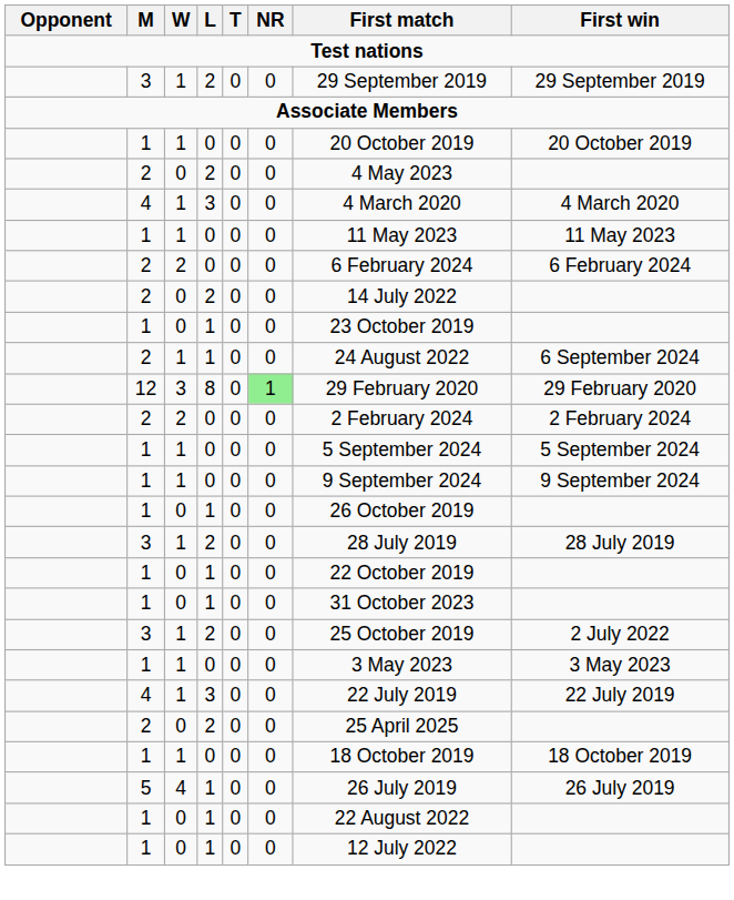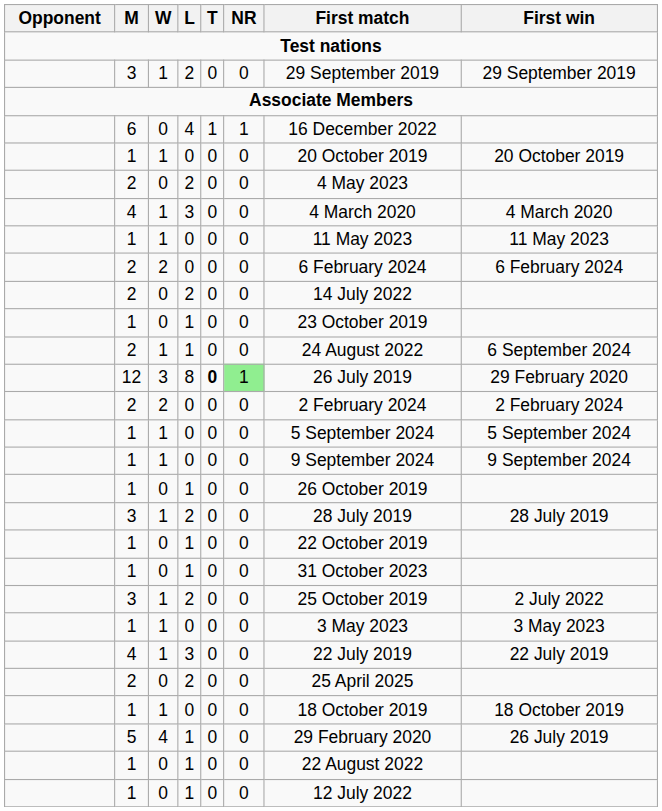+ row: 6 | 0 | 4 | 1 | 1 | 16 December 2022
12 | T: normal -> bold
12 | First match: 29 February 2020 -> 26 July 2019
5 | First match: 26 July 2019 -> 29 February 2020
